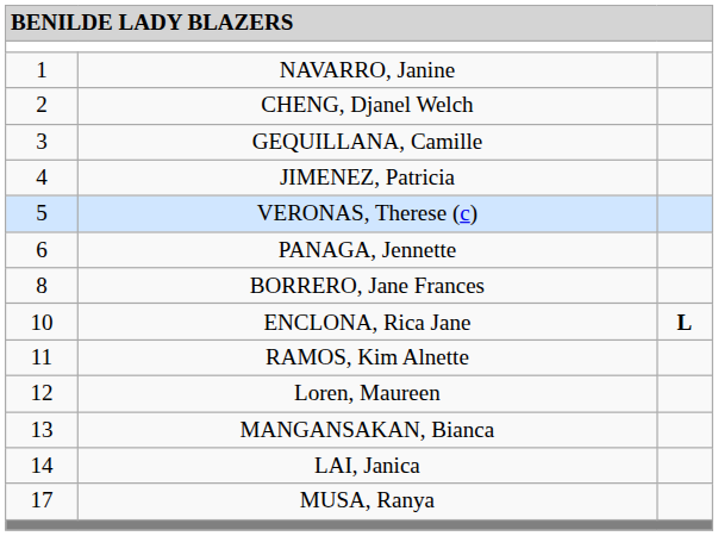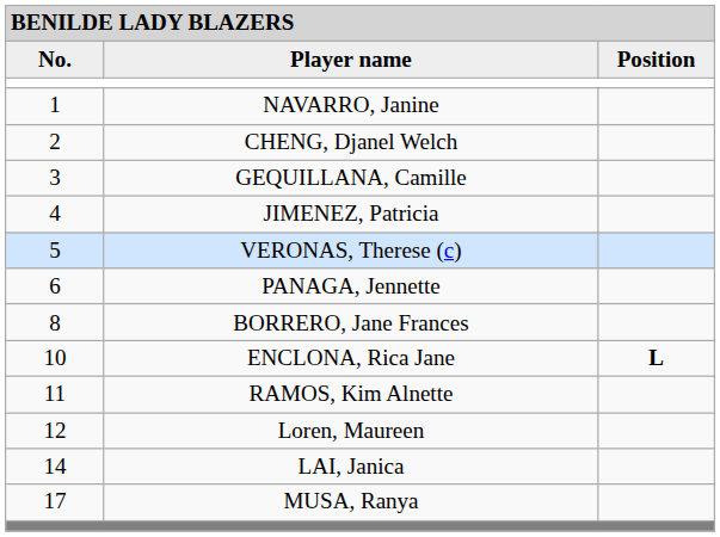+ row: No. | Player name | Position
- row: 13 | MANGANSAKAN, Bianca
